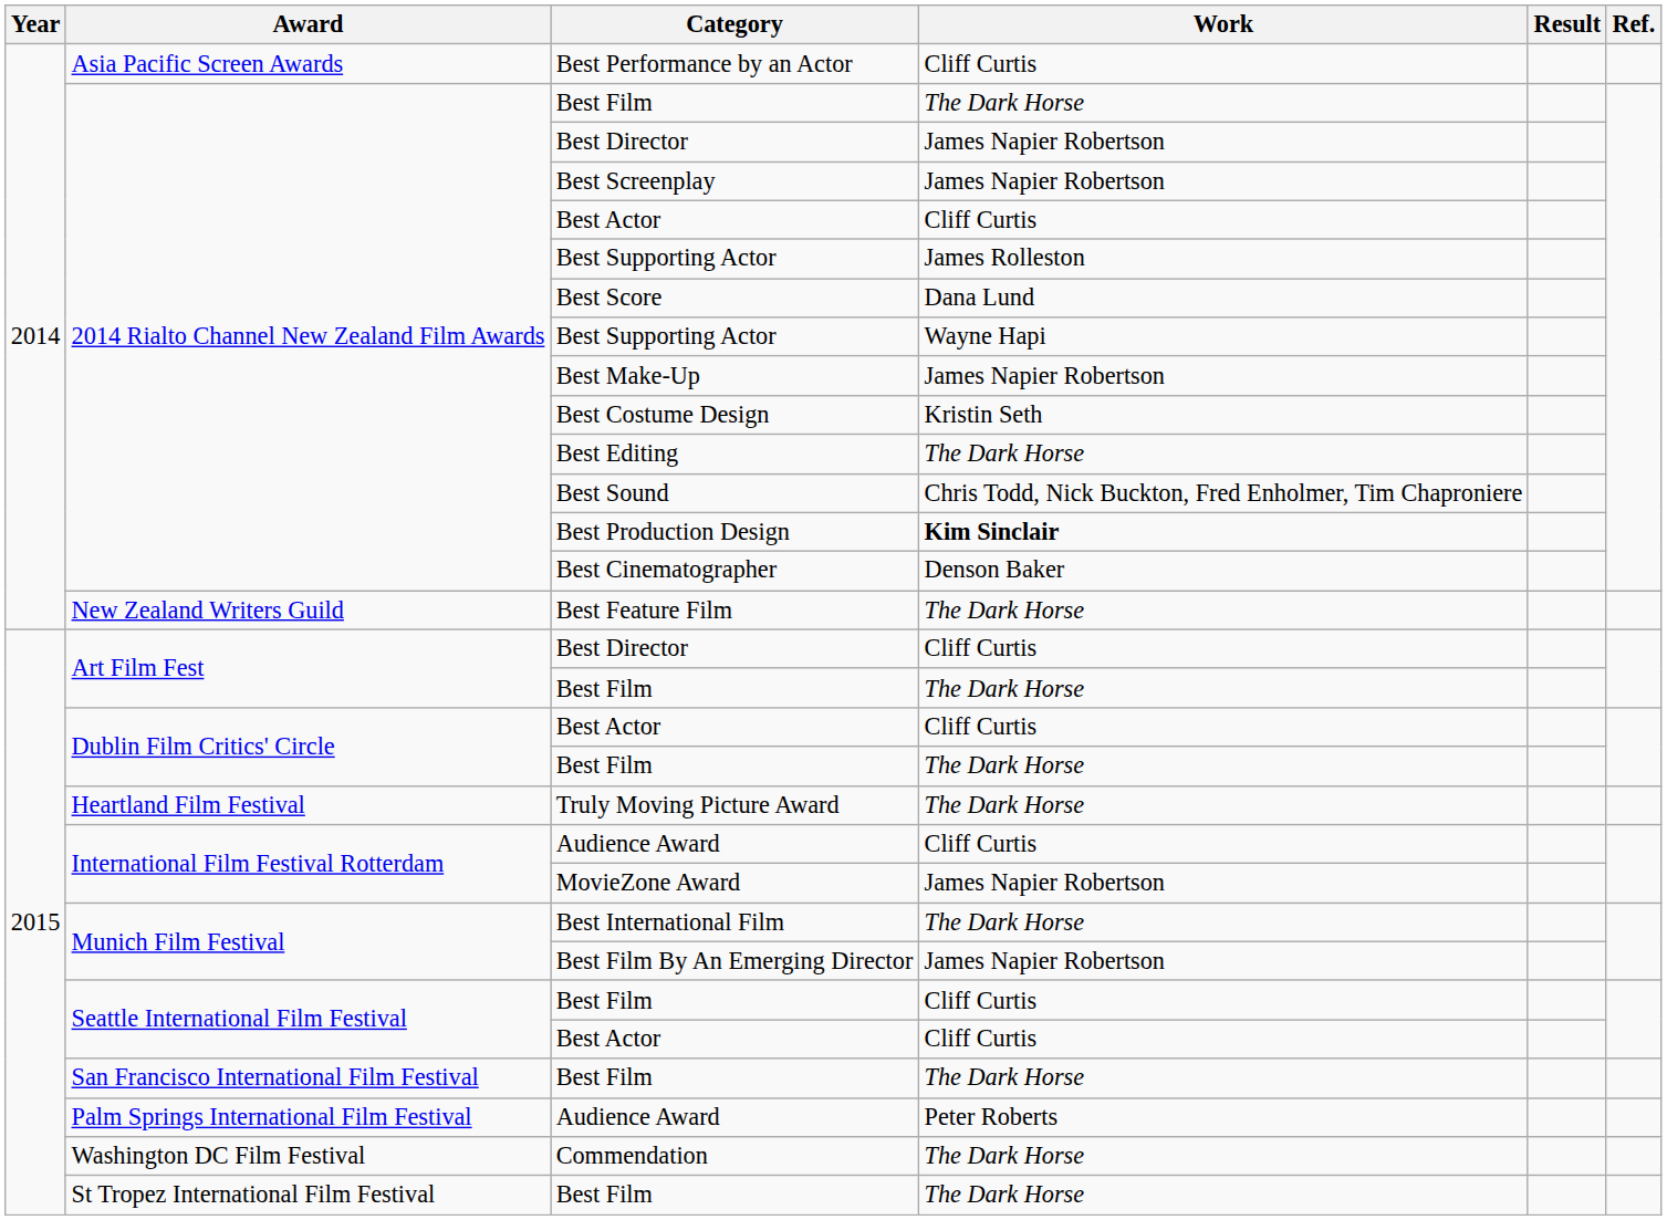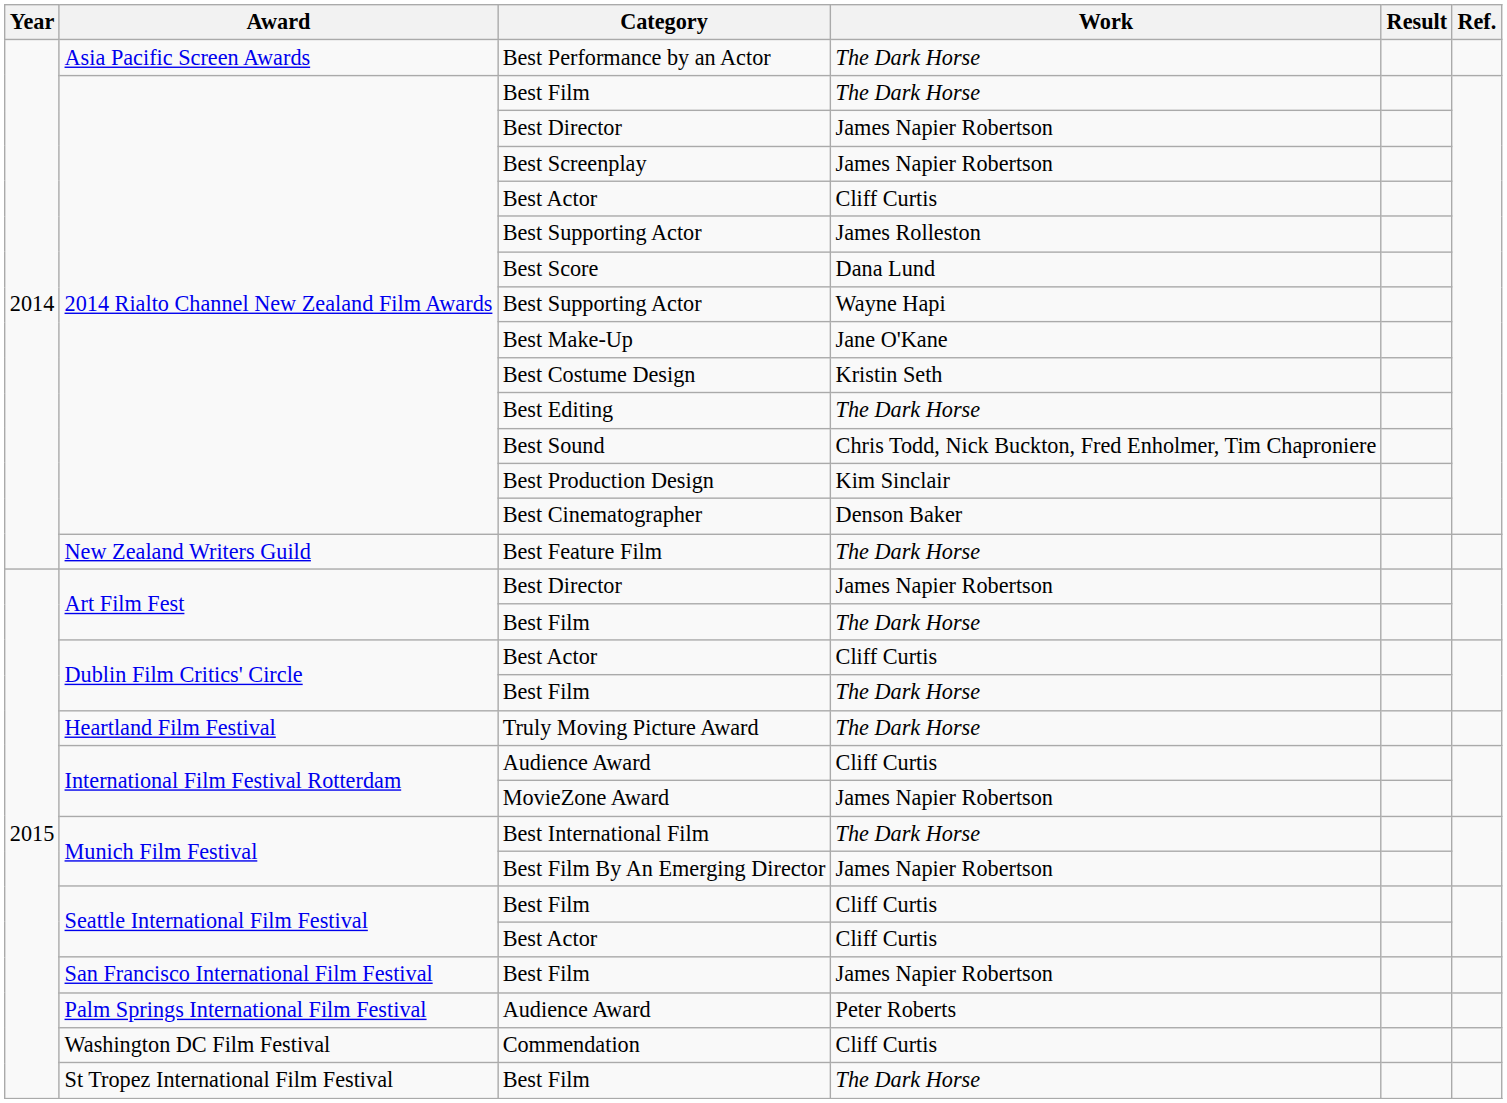Best Performance by an Actor | Work: Cliff Curtis -> The Dark Horse
Best Make-Up | Work: James Napier Robertson -> Jane O'Kane
Best Production Design | Work: bold -> normal
Art Film Fest / Best Director | Work: Cliff Curtis -> James Napier Robertson
San Francisco International Film Festival / Best Film | Work: The Dark Horse -> James Napier Robertson
Commendation | Work: The Dark Horse -> Cliff Curtis
